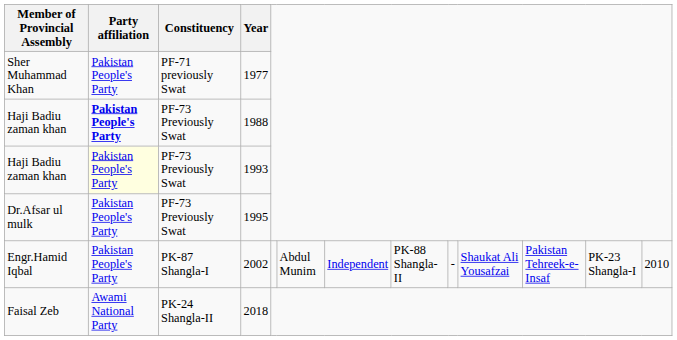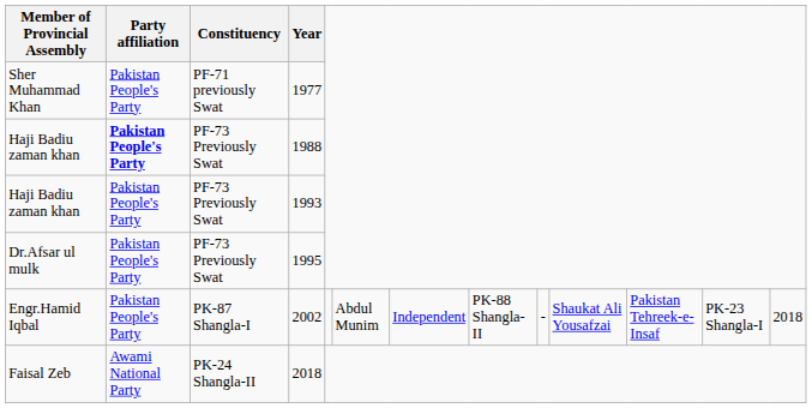1993 | Party affiliation: lightyellow background -> no background
2002 | column 13: 2010 -> 2018
